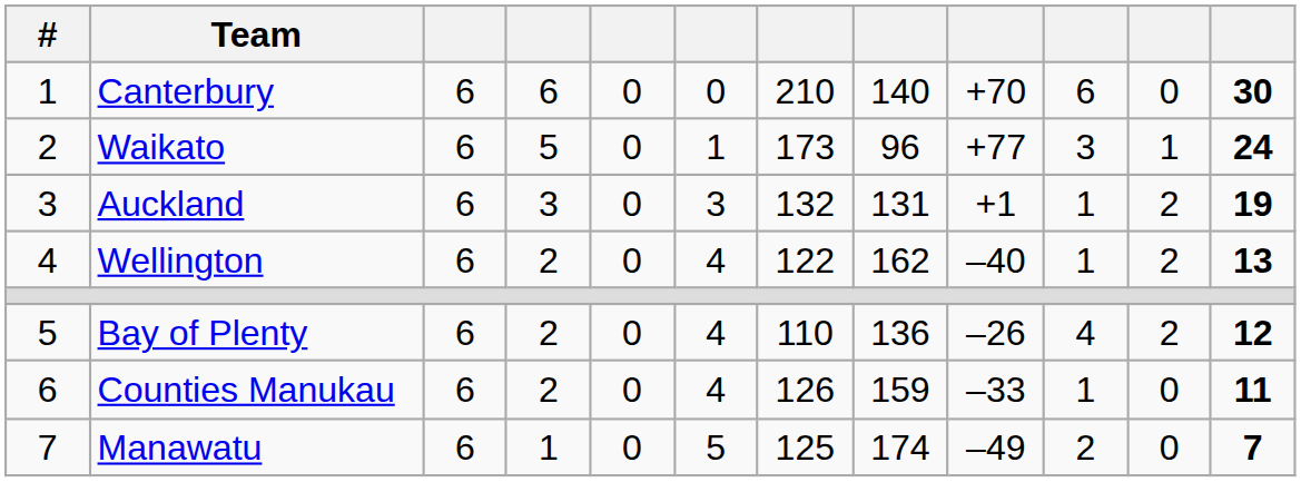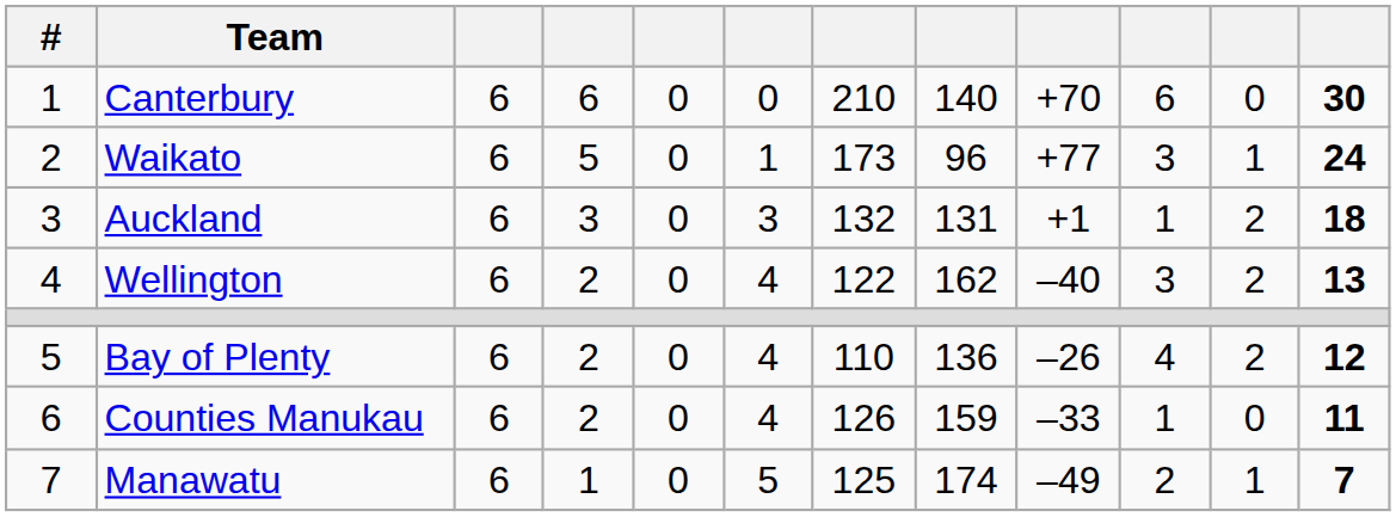Auckland | column 12: 19 -> 18
Wellington | column 10: 1 -> 3
Manawatu | column 11: 0 -> 1
